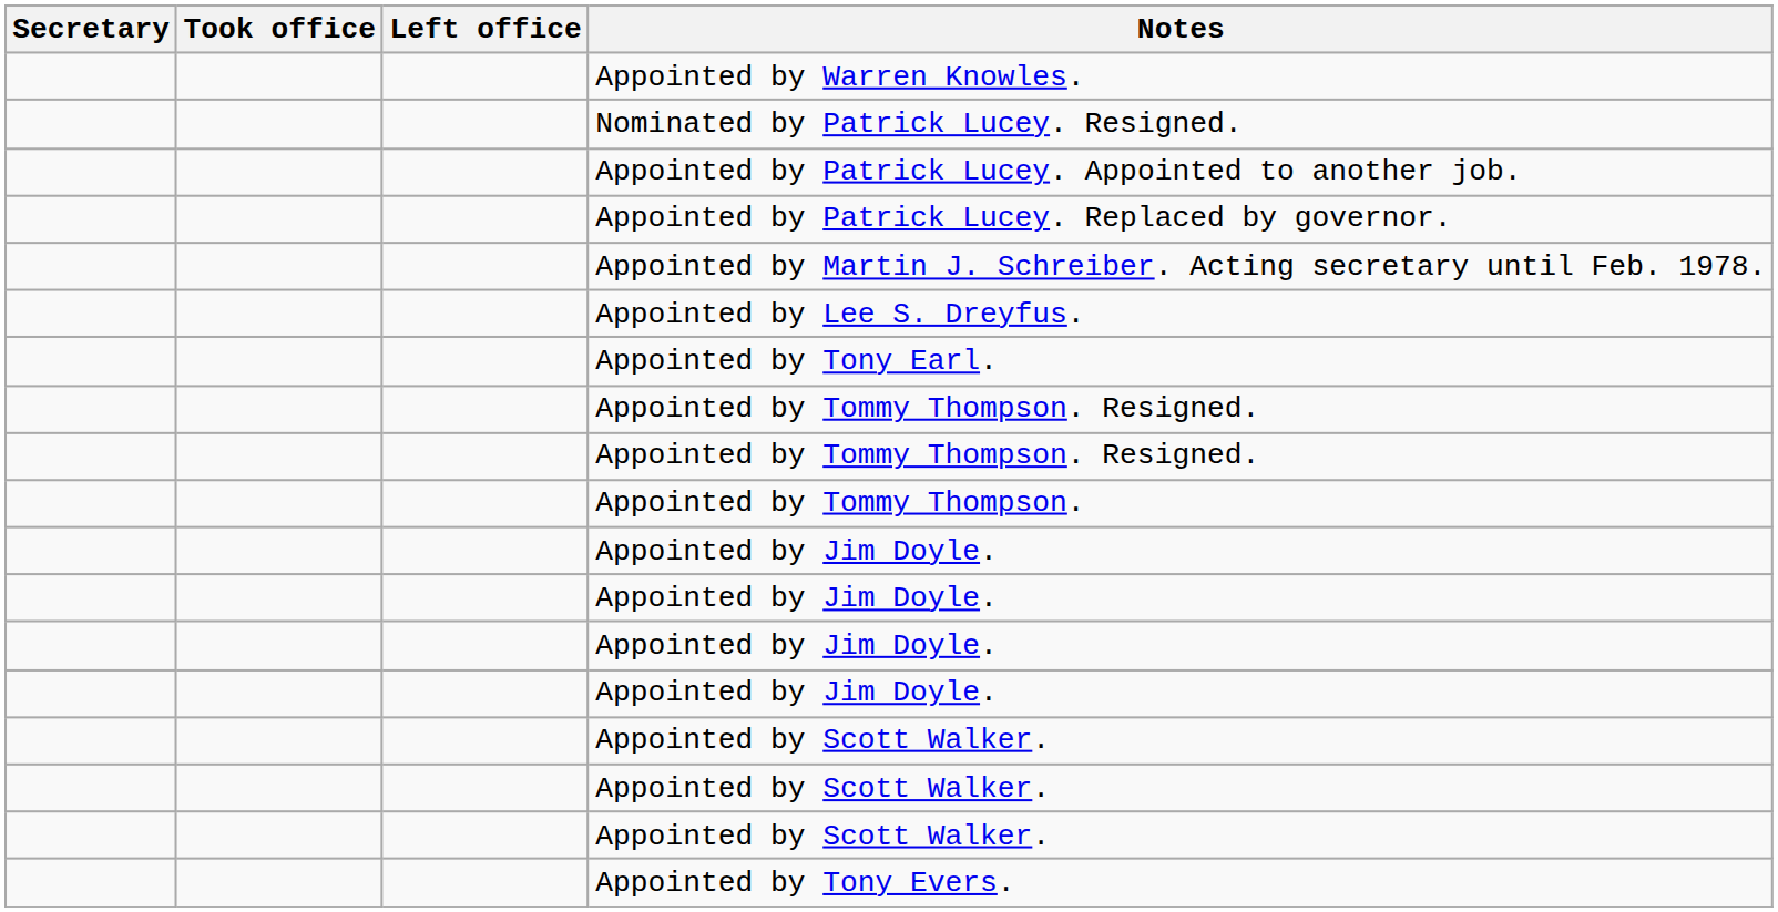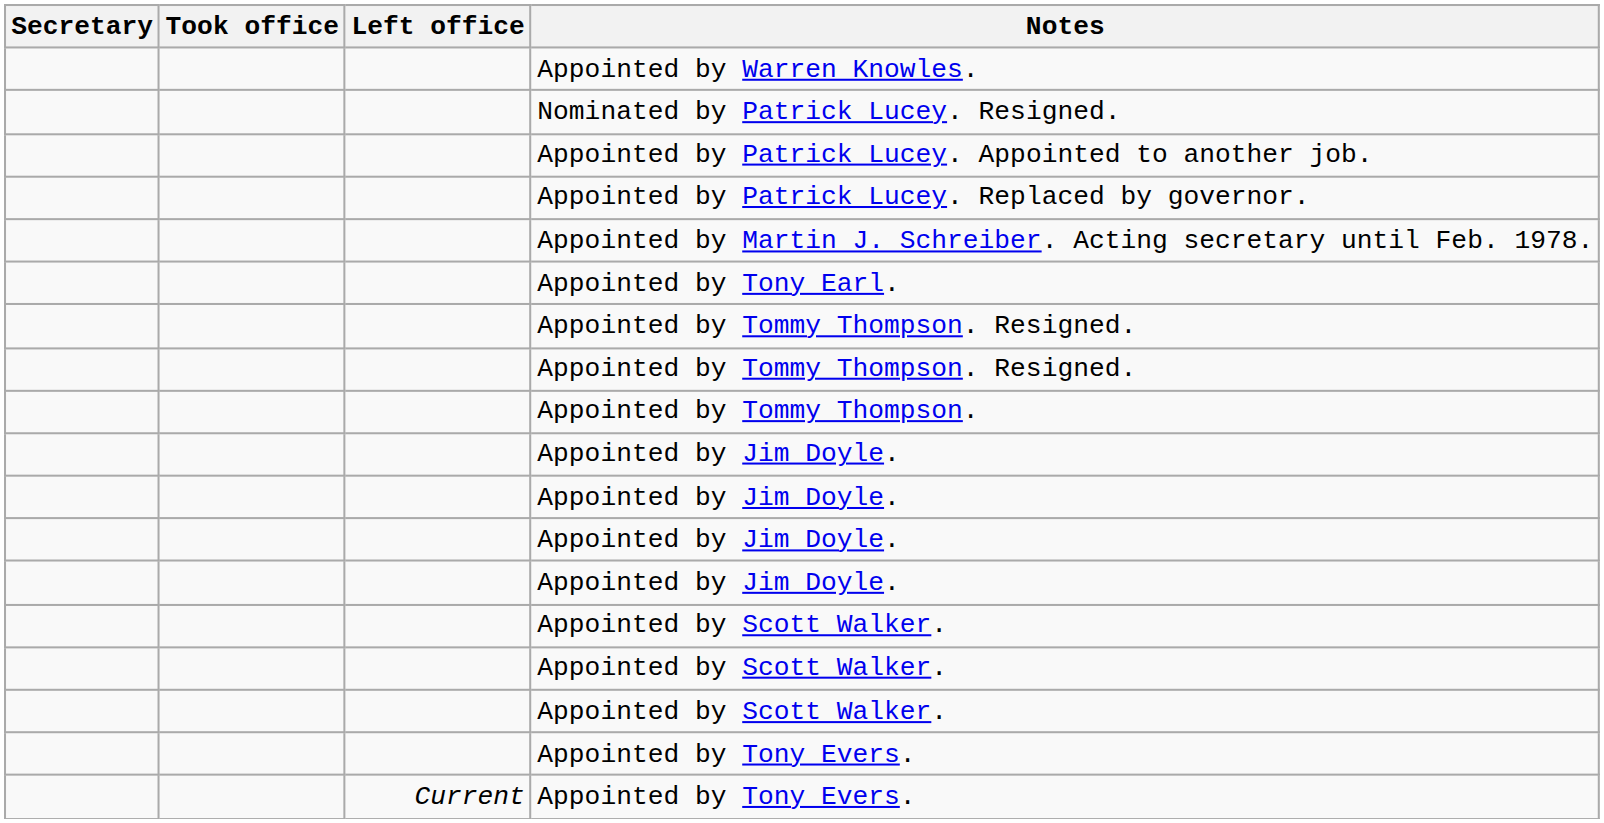- row: Appointed by Lee S. Dreyfus.
+ row: Current | Appointed by Tony Evers.
